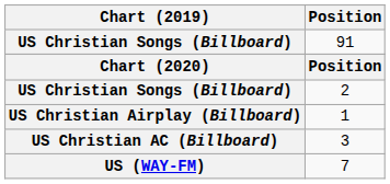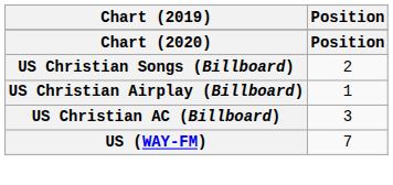- row: US Christian Songs (Billboard) | 91
